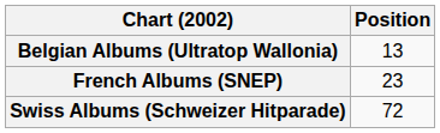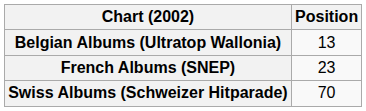Swiss Albums (Schweizer Hitparade) | Position: 72 -> 70
